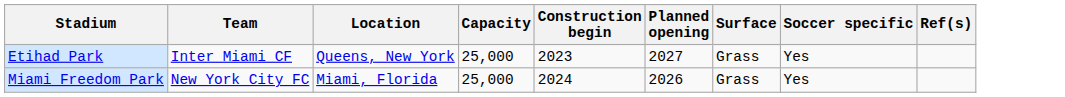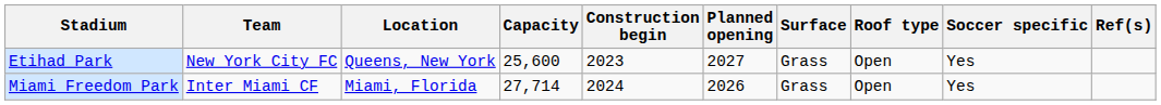+ column: Roof type | Open | Open
Etihad Park | Team: Inter Miami CF -> New York City FC
Etihad Park | Capacity: 25,000 -> 25,600
Miami Freedom Park | Team: New York City FC -> Inter Miami CF
Miami Freedom Park | Capacity: 25,000 -> 27,714
